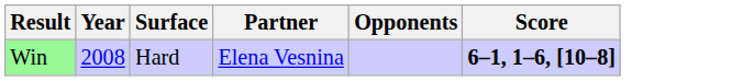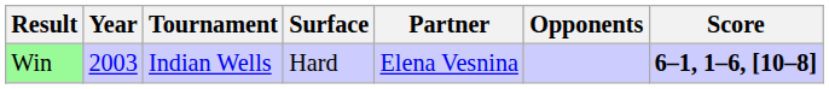+ column: Tournament | Indian Wells
Win | Year: 2008 -> 2003
